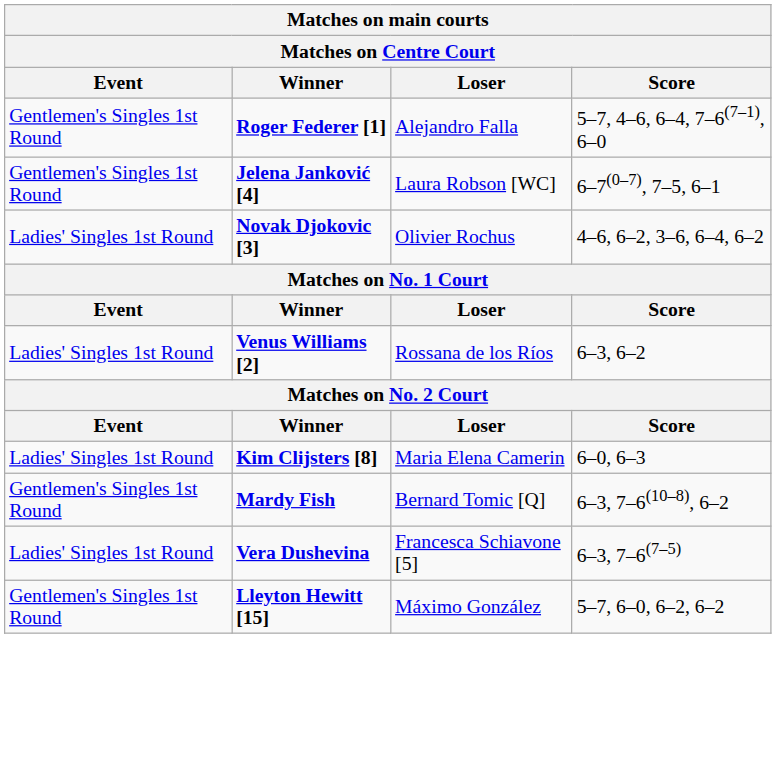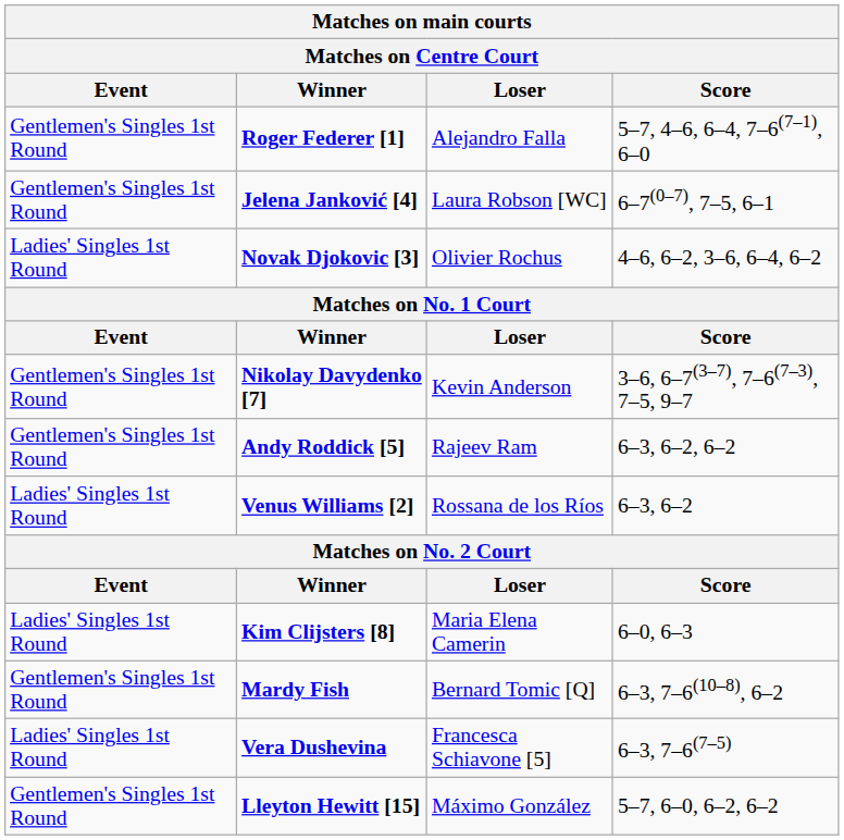+ row: Gentlemen's Singles 1st Round | Nikolay Davydenko [7] | Kevin Anderson | 3–6, 6–7(3–7), 7–6(7–3), 7–5, 9–7
+ row: Gentlemen's Singles 1st Round | Andy Roddick [5] | Rajeev Ram | 6–3, 6–2, 6–2
